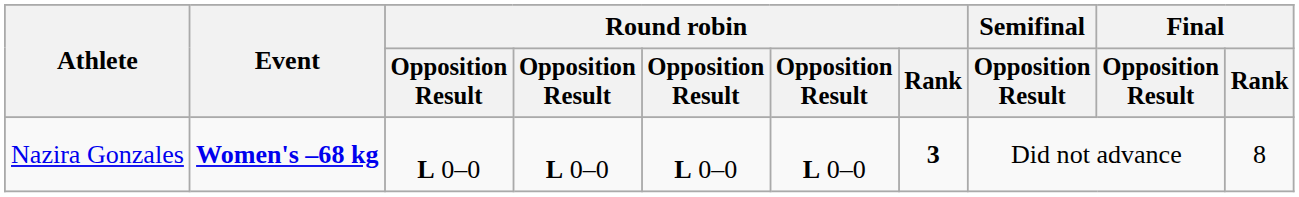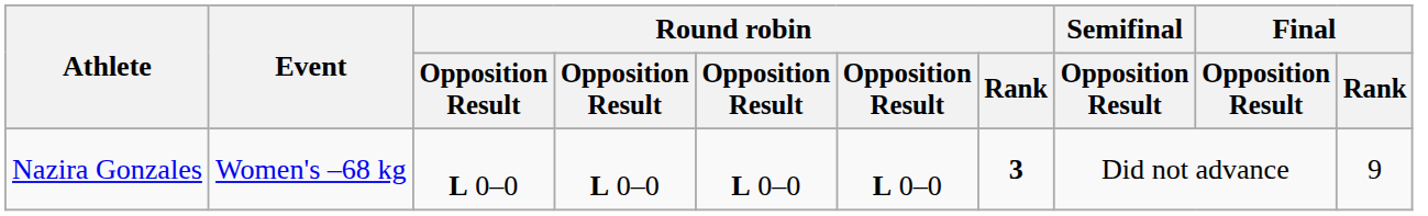Nazira Gonzales | Event: bold -> normal
Nazira Gonzales | Final / Rank: 8 -> 9
